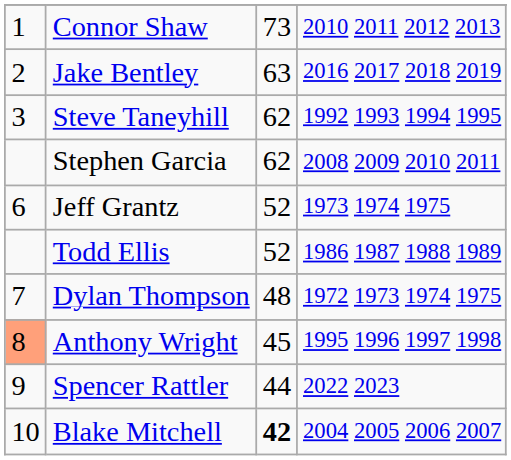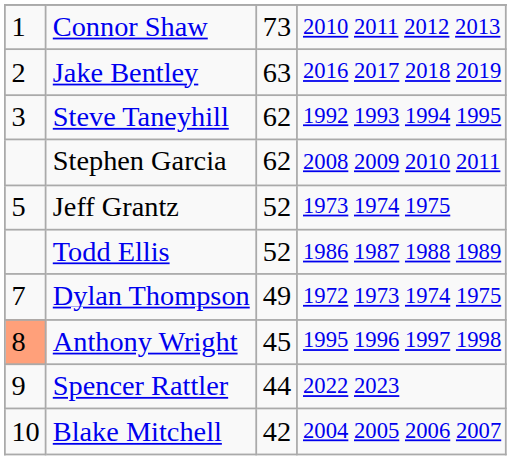Jeff Grantz | column 1: 6 -> 5
Dylan Thompson | column 3: 48 -> 49
Blake Mitchell | column 3: bold -> normal
